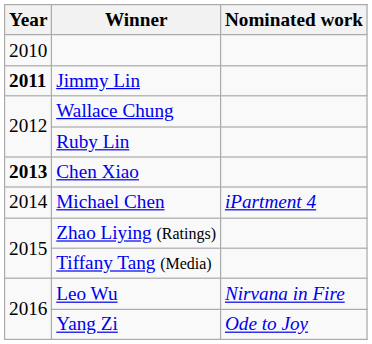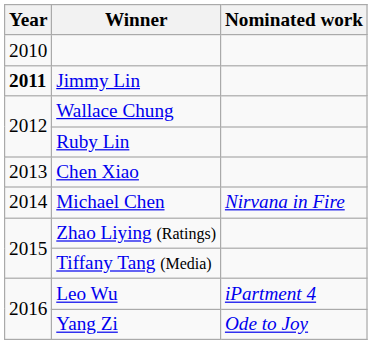Chen Xiao | Year: bold -> normal
Michael Chen | Nominated work: iPartment 4 -> Nirvana in Fire
Leo Wu | Nominated work: Nirvana in Fire -> iPartment 4
